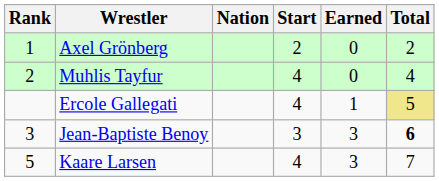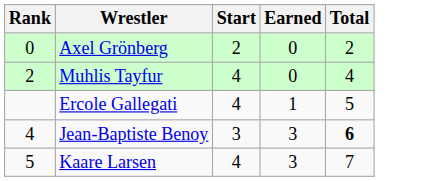- column: Nation
Axel Grönberg | Rank: 1 -> 0
Ercole Gallegati | Total: khaki background -> no background
Jean-Baptiste Benoy | Rank: 3 -> 4
